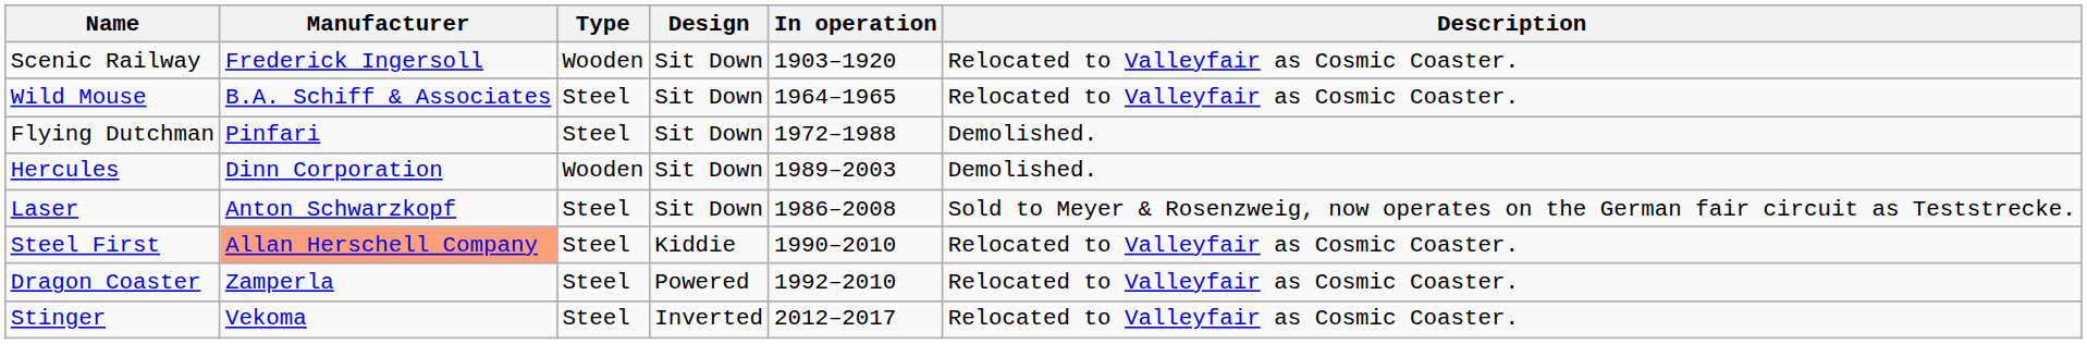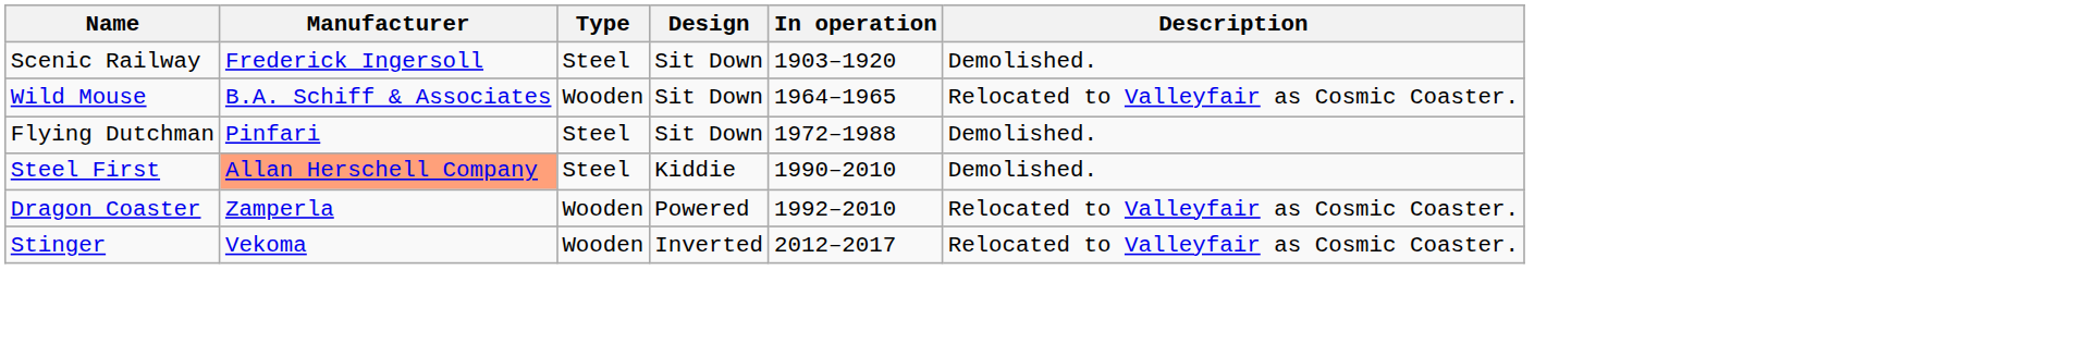Scenic Railway | Type: Wooden -> Steel
Scenic Railway | Description: Relocated to Valleyfair as Cosmic Coaster. -> Demolished.
Wild Mouse | Type: Steel -> Wooden
- row: Hercules | Dinn Corporation | Wooden | Sit Down | 1989–2003 | Demolished.
- row: Laser | Anton Schwarzkopf | Steel | Sit Down | 1986–2008 | Sold to Meyer & Rosenzweig, now operates on the German fair circuit as Teststrecke.
Steel First | Description: Relocated to Valleyfair as Cosmic Coaster. -> Demolished.
Dragon Coaster | Type: Steel -> Wooden
Stinger | Type: Steel -> Wooden
